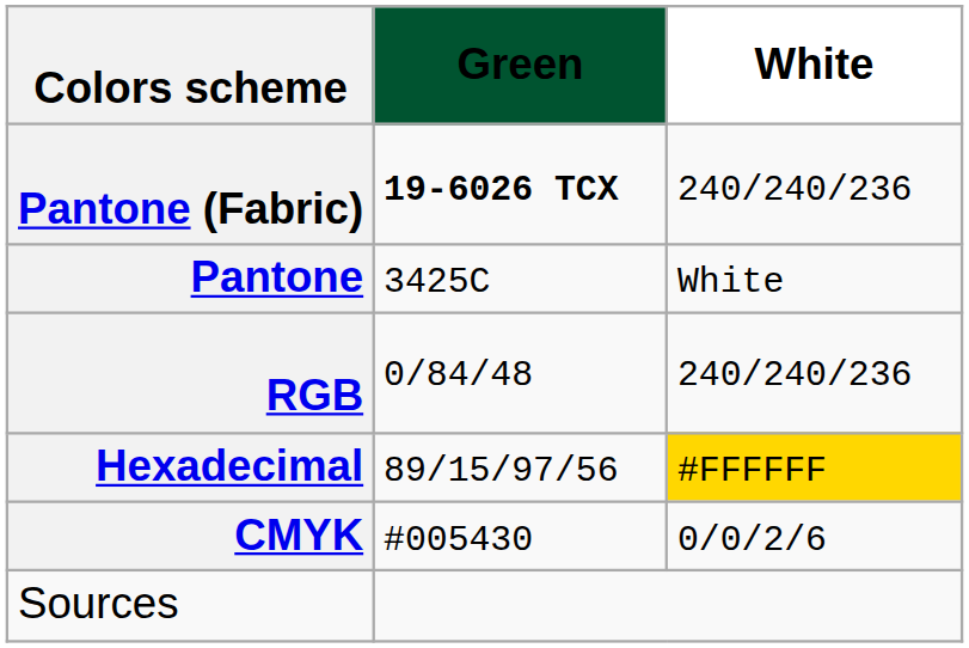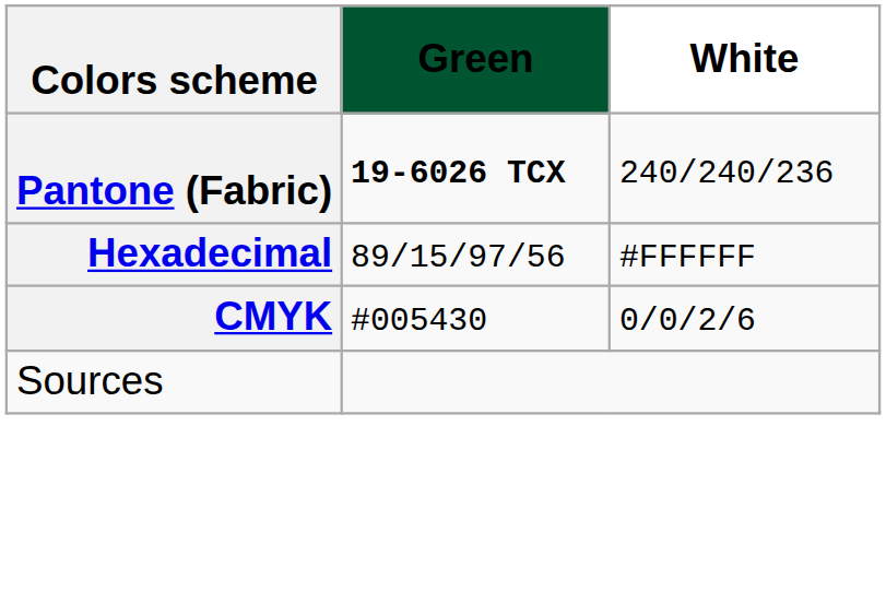- row: Pantone | 3425C | White
- row: RGB | 0/84/48 | 240/240/236
Hexadecimal | White: gold background -> no background
